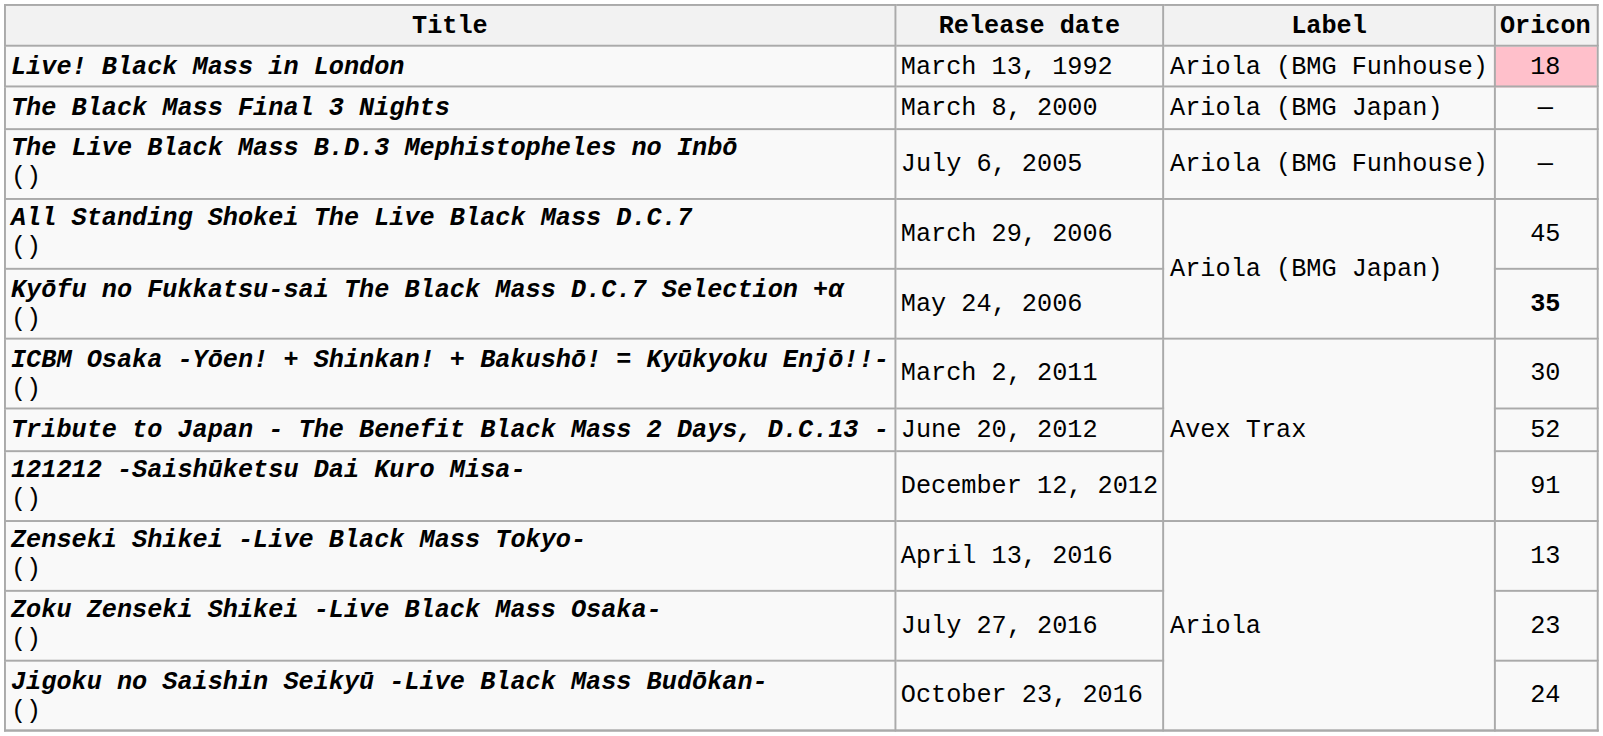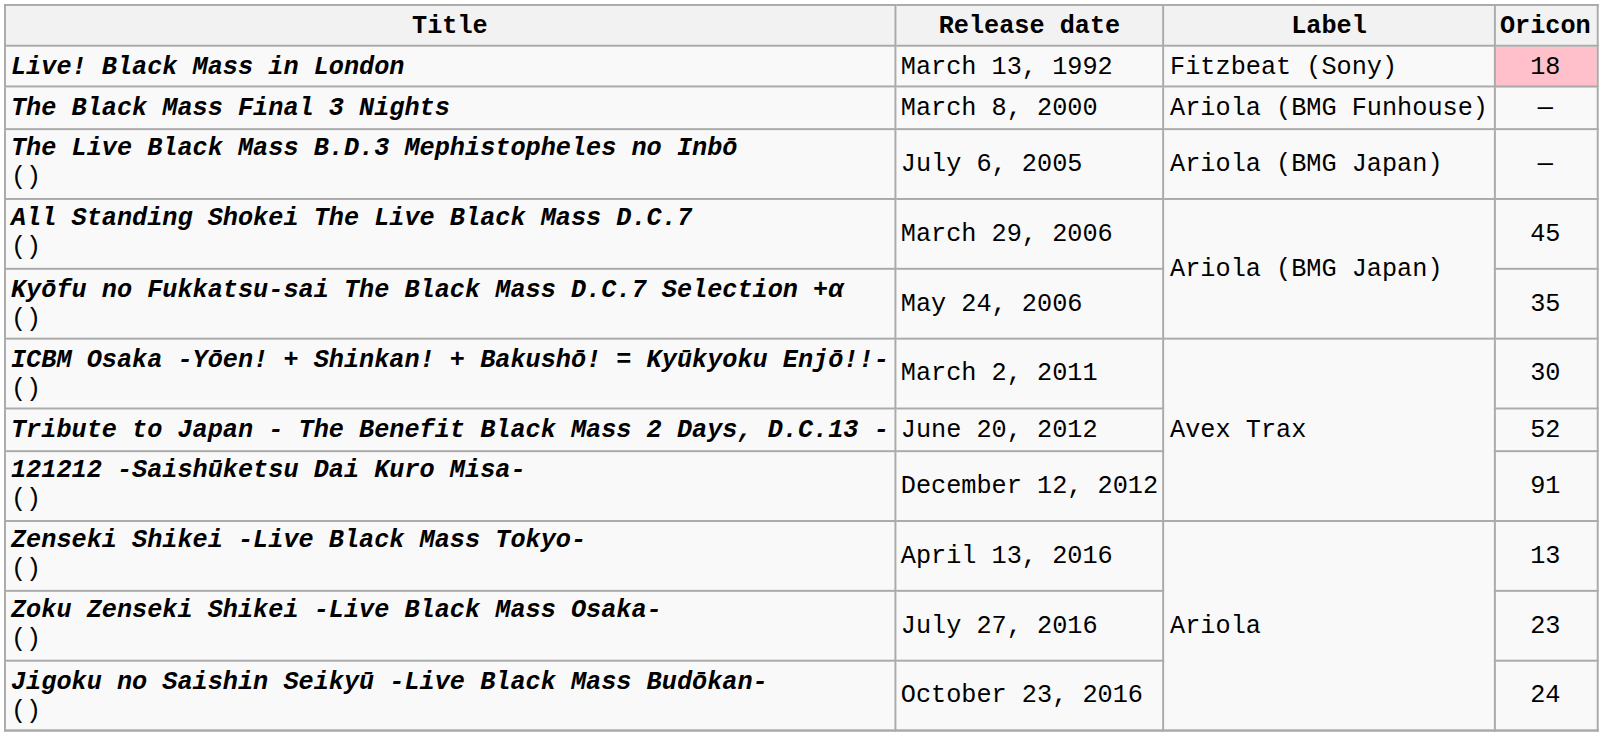Live! Black Mass in London | Label: Ariola (BMG Funhouse) -> Fitzbeat (Sony)
The Black Mass Final 3 Nights | Label: Ariola (BMG Japan) -> Ariola (BMG Funhouse)
The Live Black Mass B.D.3 Mephistopheles no Inbō () | Label: Ariola (BMG Funhouse) -> Ariola (BMG Japan)
Kyōfu no Fukkatsu-sai The Black Mass D.C.7 Selection +α () | Oricon: bold -> normal
